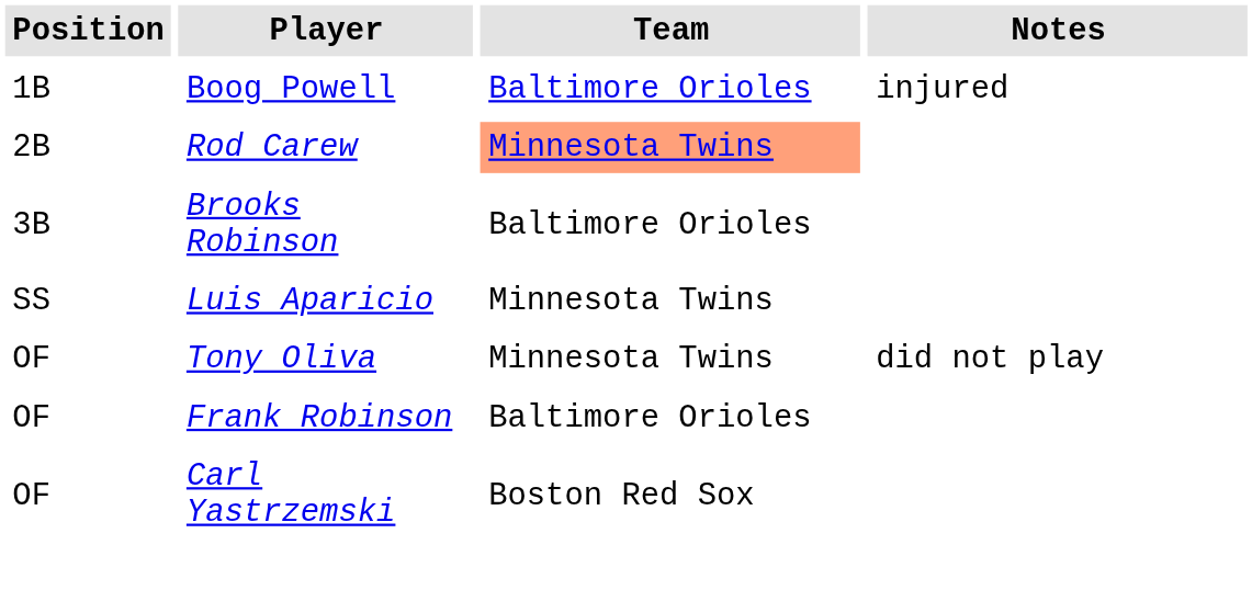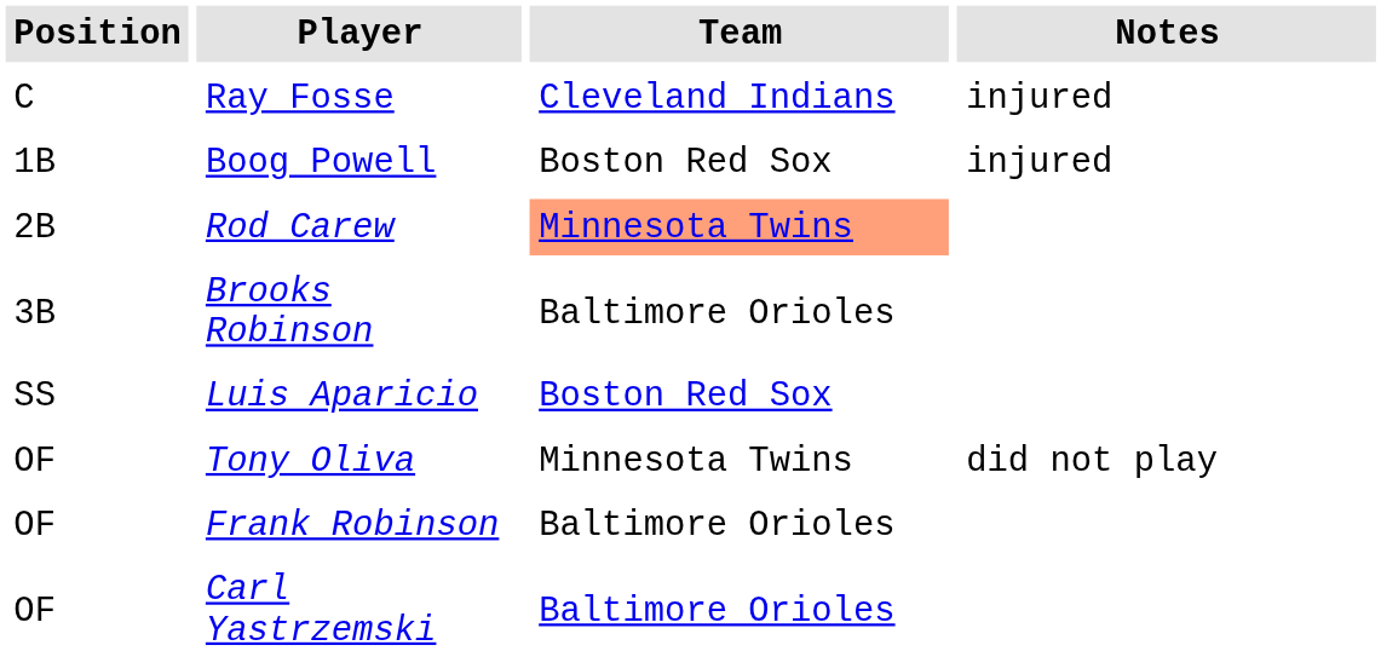+ row: C | Ray Fosse | Cleveland Indians | injured
Boog Powell | Team: Baltimore Orioles -> Boston Red Sox
Luis Aparicio | Team: Minnesota Twins -> Boston Red Sox
Carl Yastrzemski | Team: Boston Red Sox -> Baltimore Orioles
